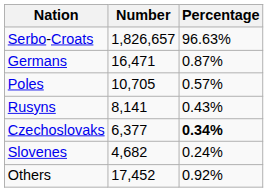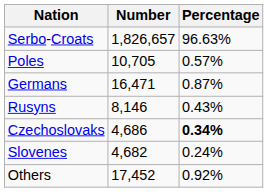rows swapped: Germans <-> Poles
Rusyns | Number: 8,141 -> 8,146
Czechoslovaks | Number: 6,377 -> 4,686
